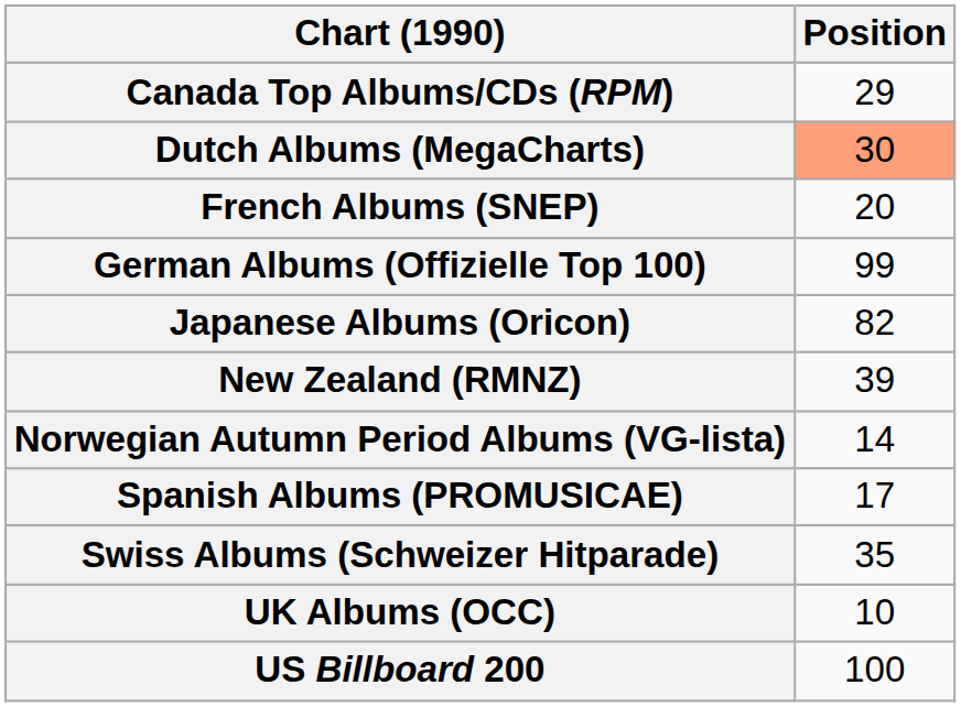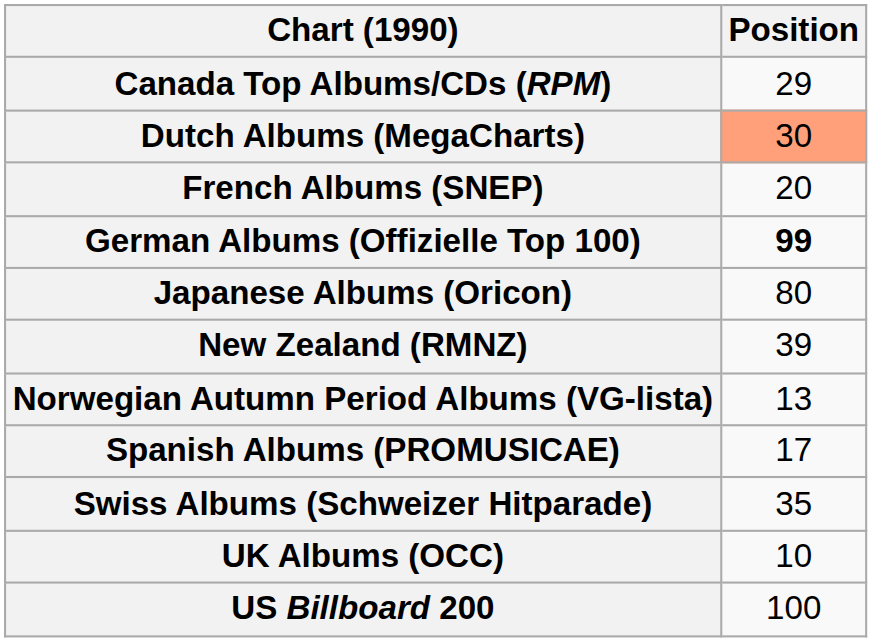German Albums (Offizielle Top 100) | Position: normal -> bold
Japanese Albums (Oricon) | Position: 82 -> 80
Norwegian Autumn Period Albums (VG-lista) | Position: 14 -> 13
